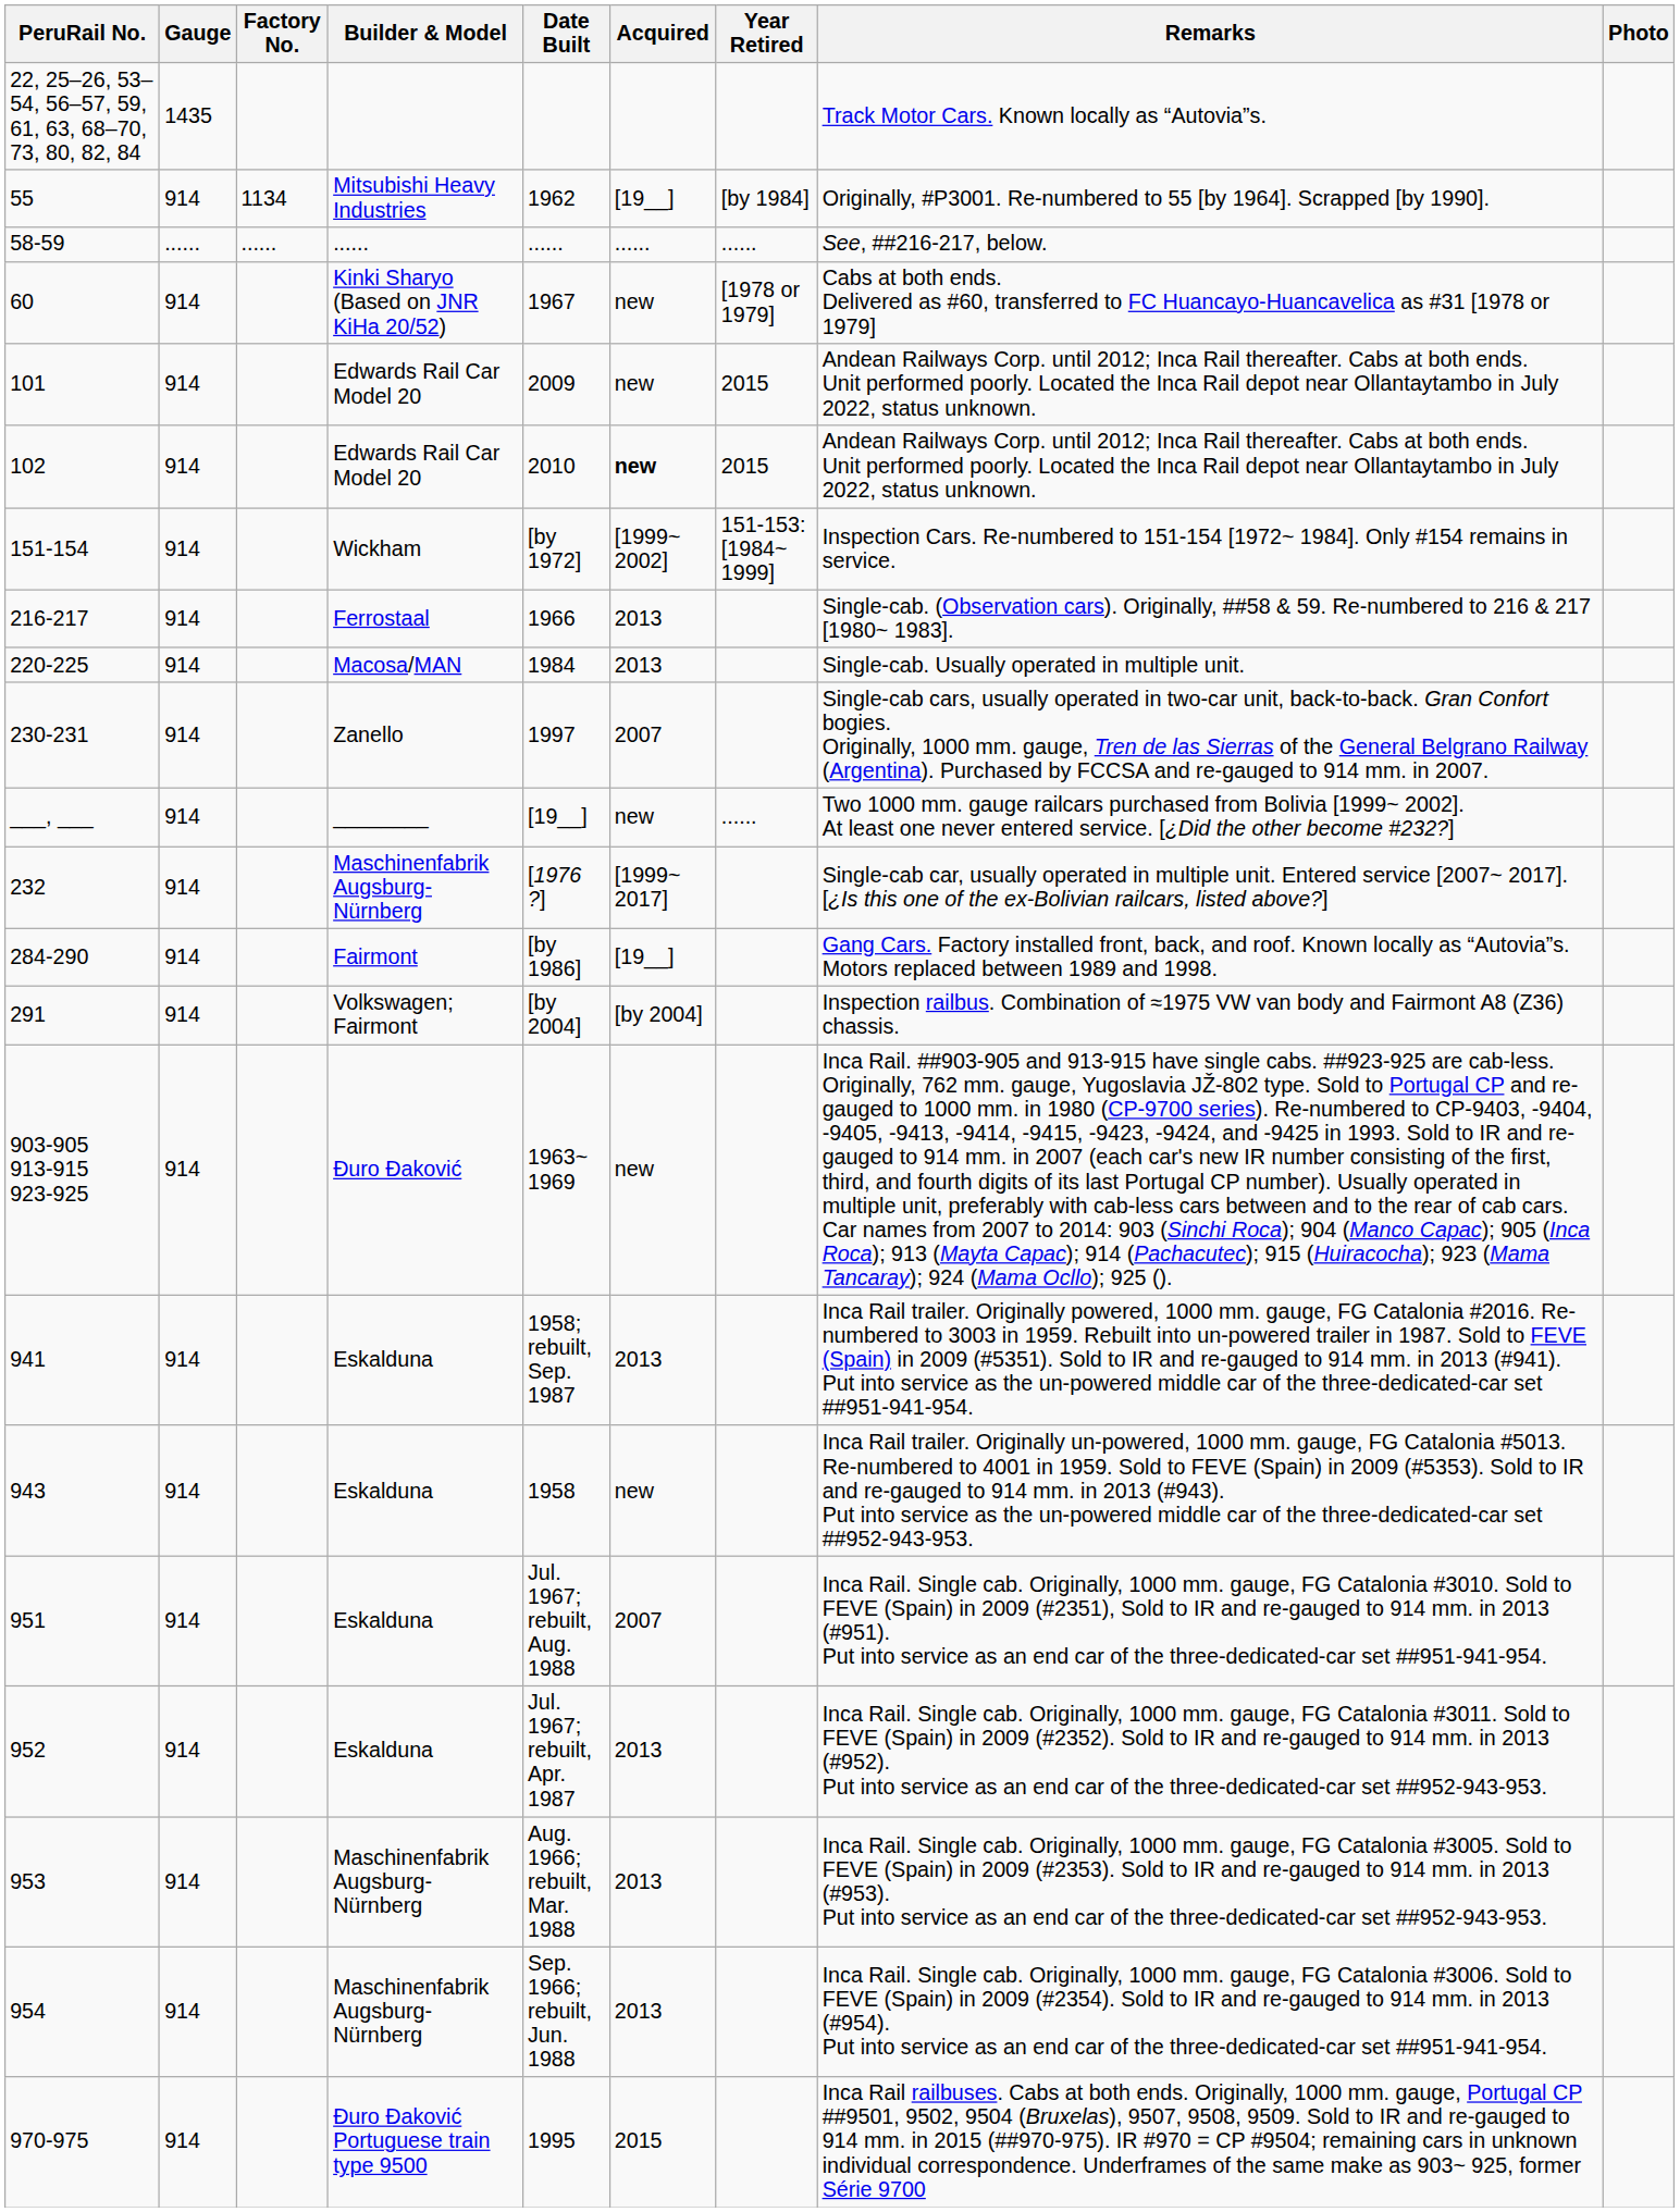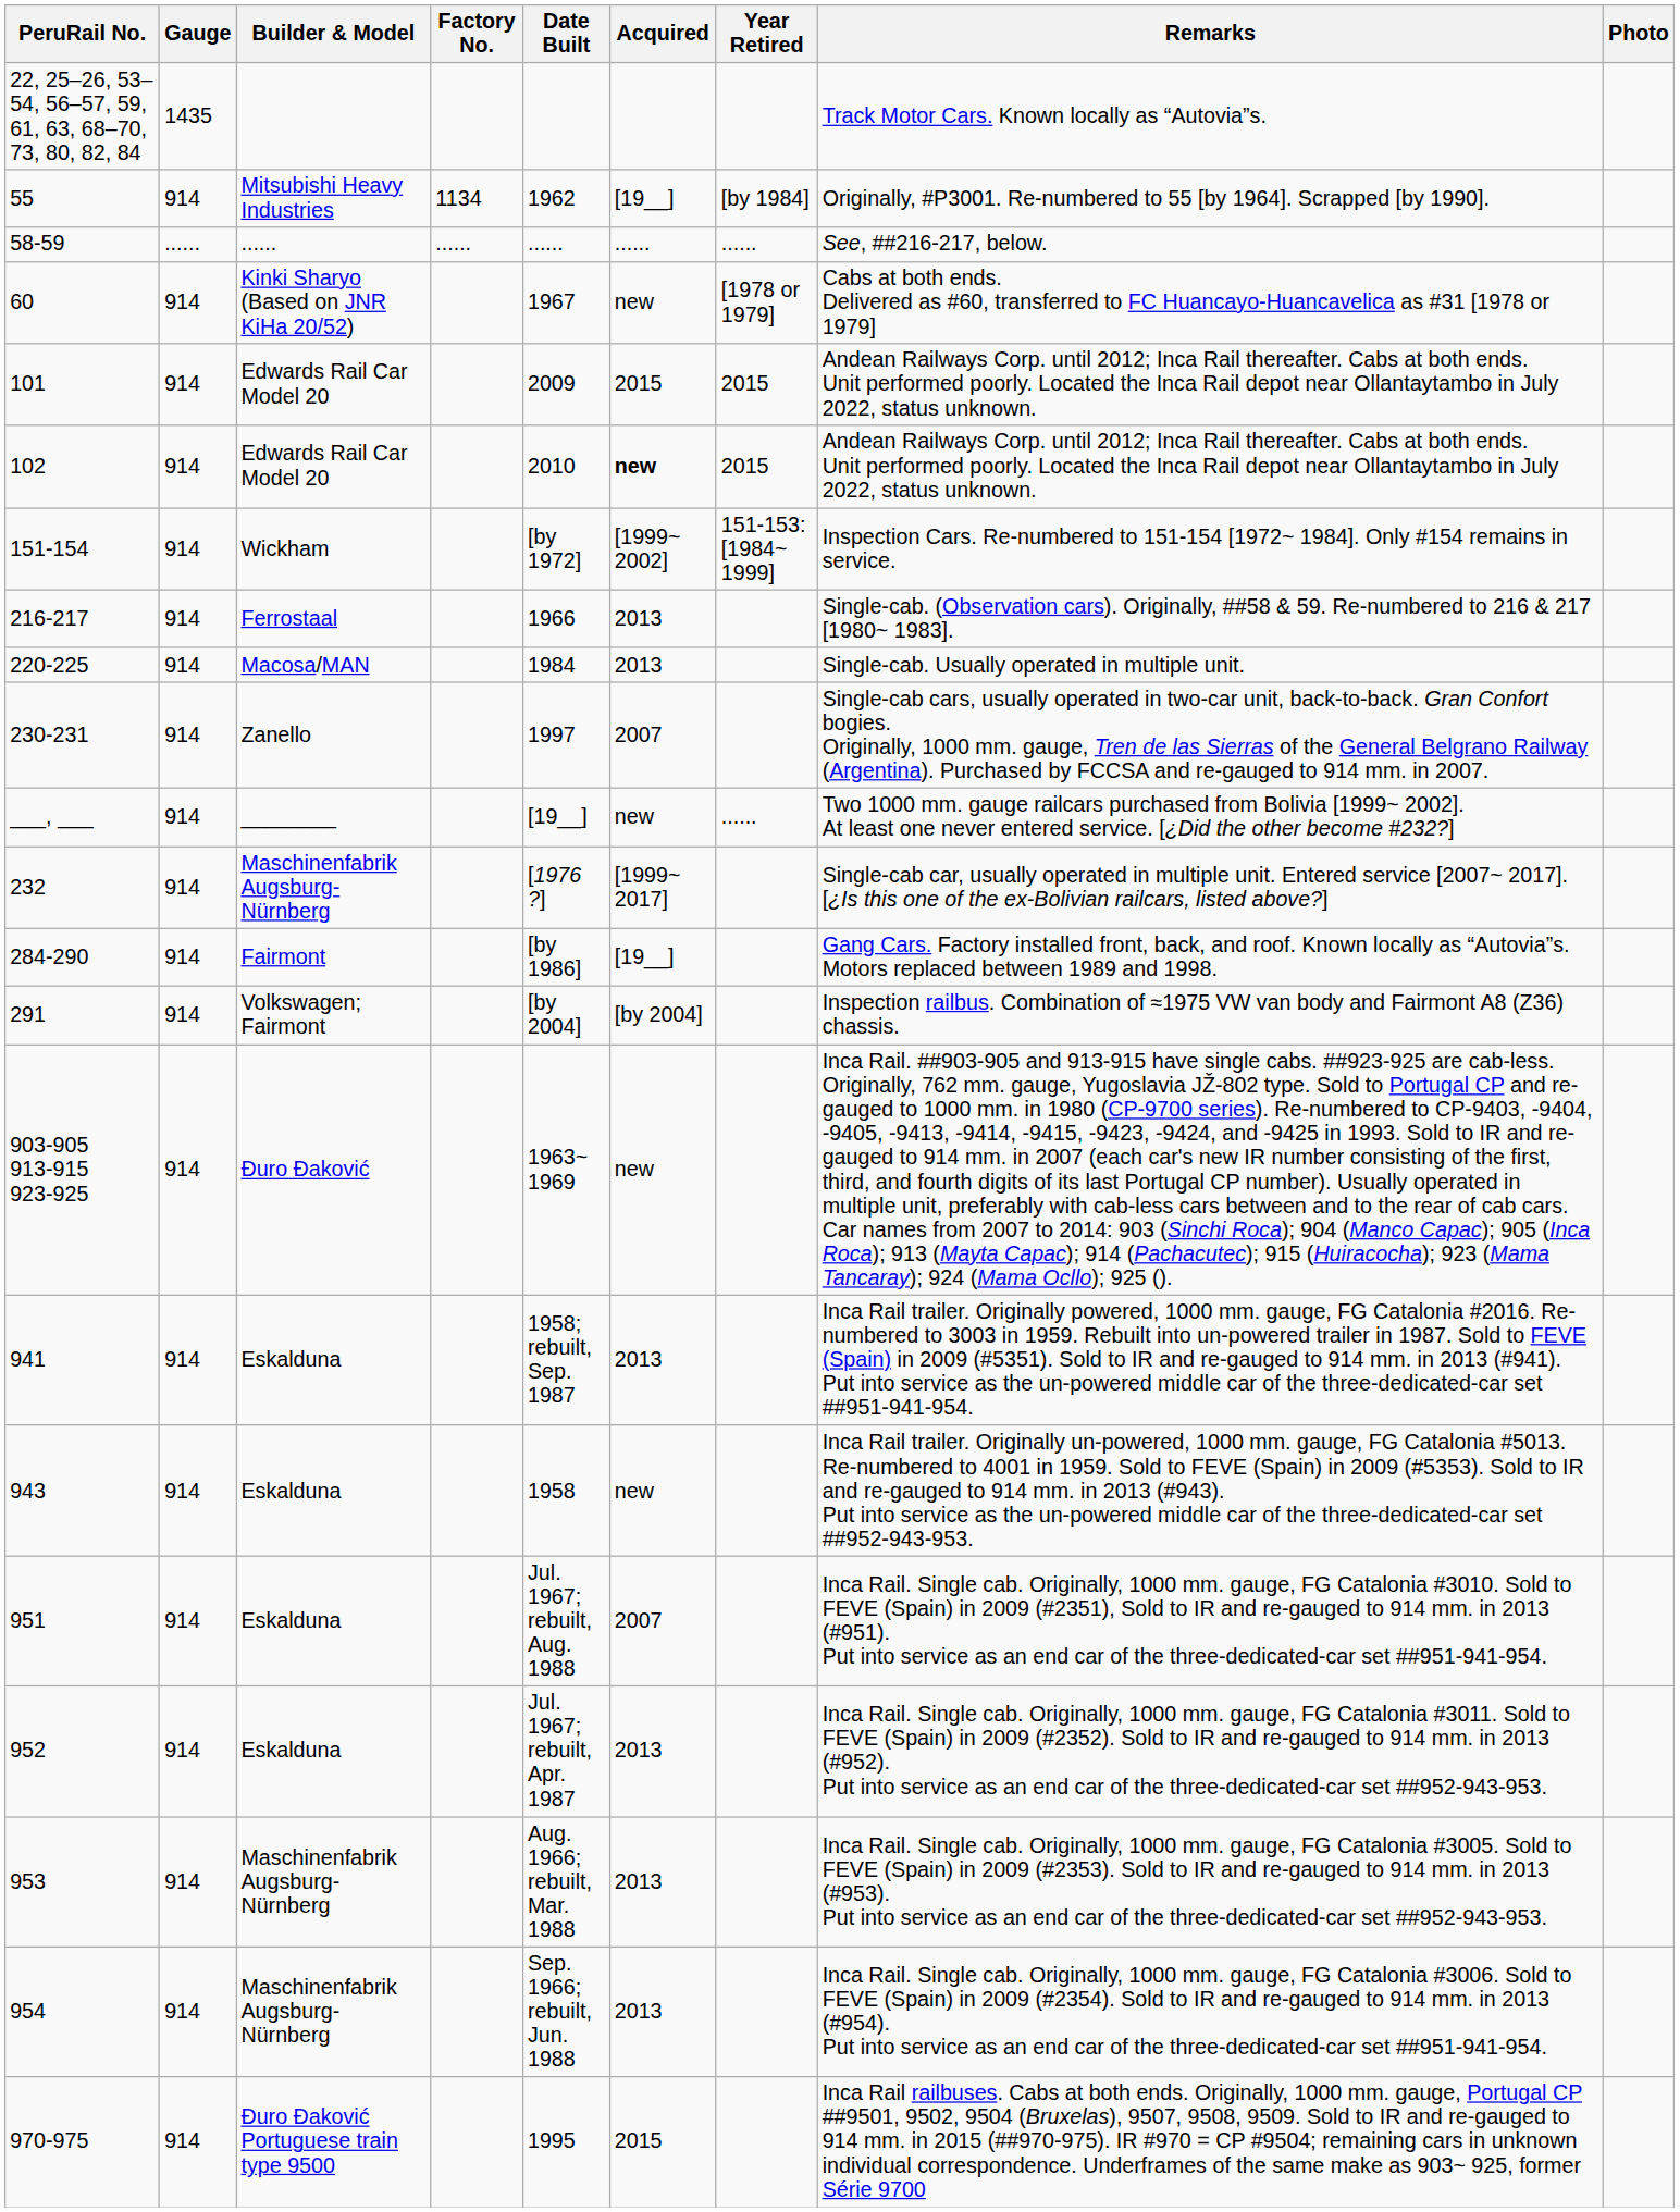columns swapped: Builder & Model <-> Factory No.
101 | Acquired: new -> 2015
